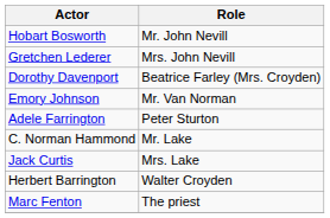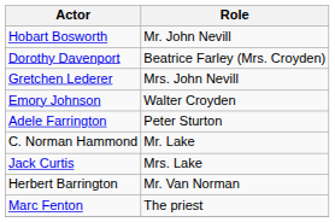rows swapped: Gretchen Lederer <-> Dorothy Davenport
Emory Johnson | Role: Mr. Van Norman -> Walter Croyden
Herbert Barrington | Role: Walter Croyden -> Mr. Van Norman
